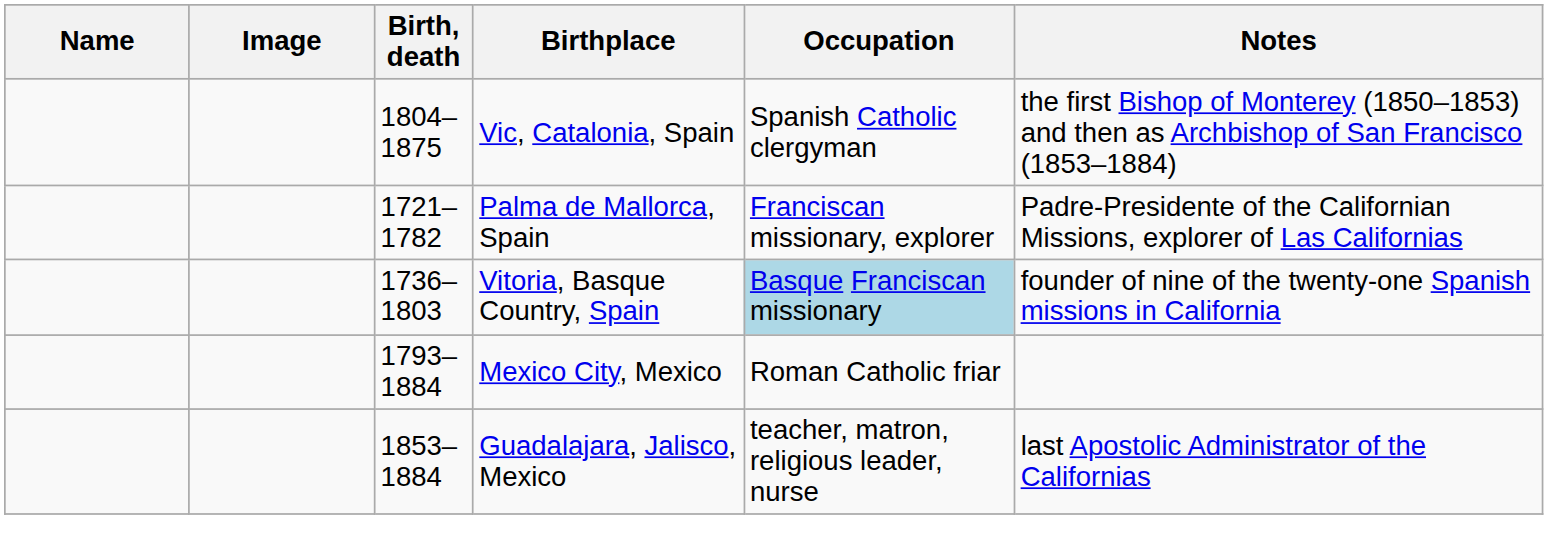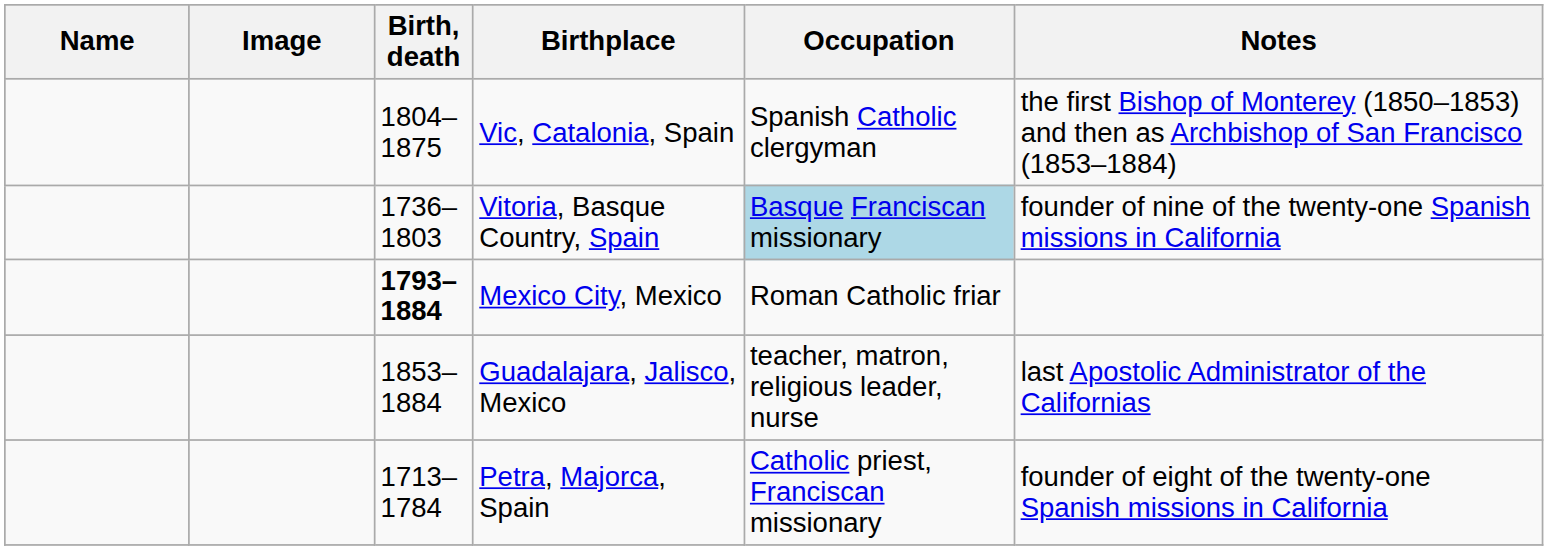- row: 1721–1782 | Palma de Mallorca, Spain | Franciscan missionary, explorer | Padre-Presidente of the Californian Missions, explorer of Las Californias
Mexico City, Mexico | Birth, death: normal -> bold
+ row: 1713–1784 | Petra, Majorca, Spain | Catholic priest, Franciscan missionary | founder of eight of the twenty-one Spanish missions in California
